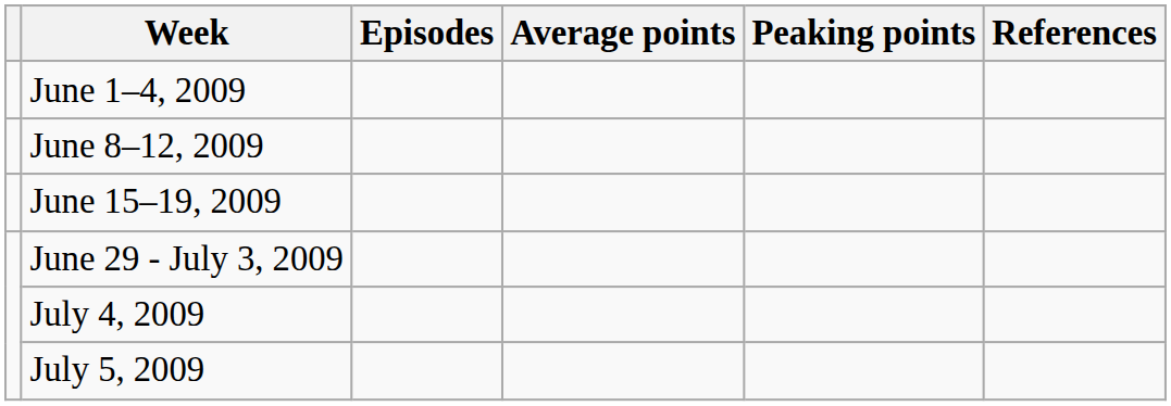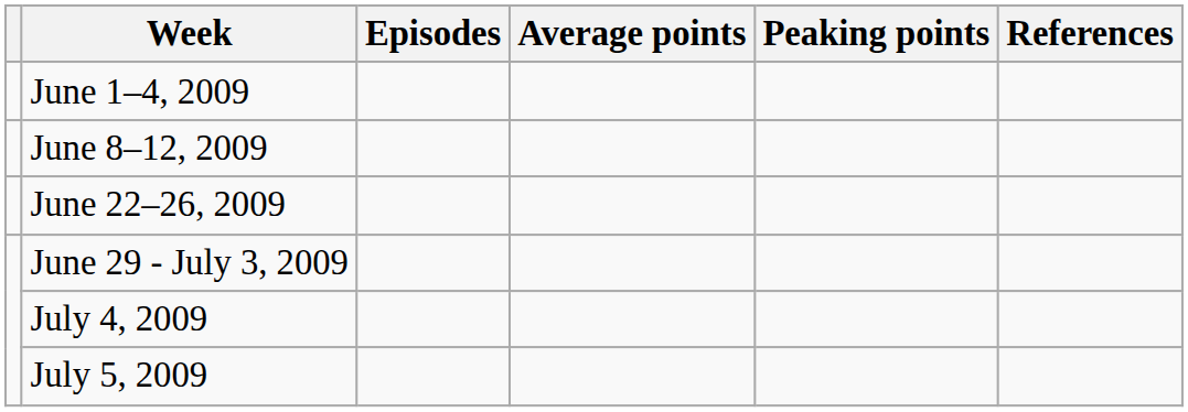- row: June 15–19, 2009
+ row: June 22–26, 2009
